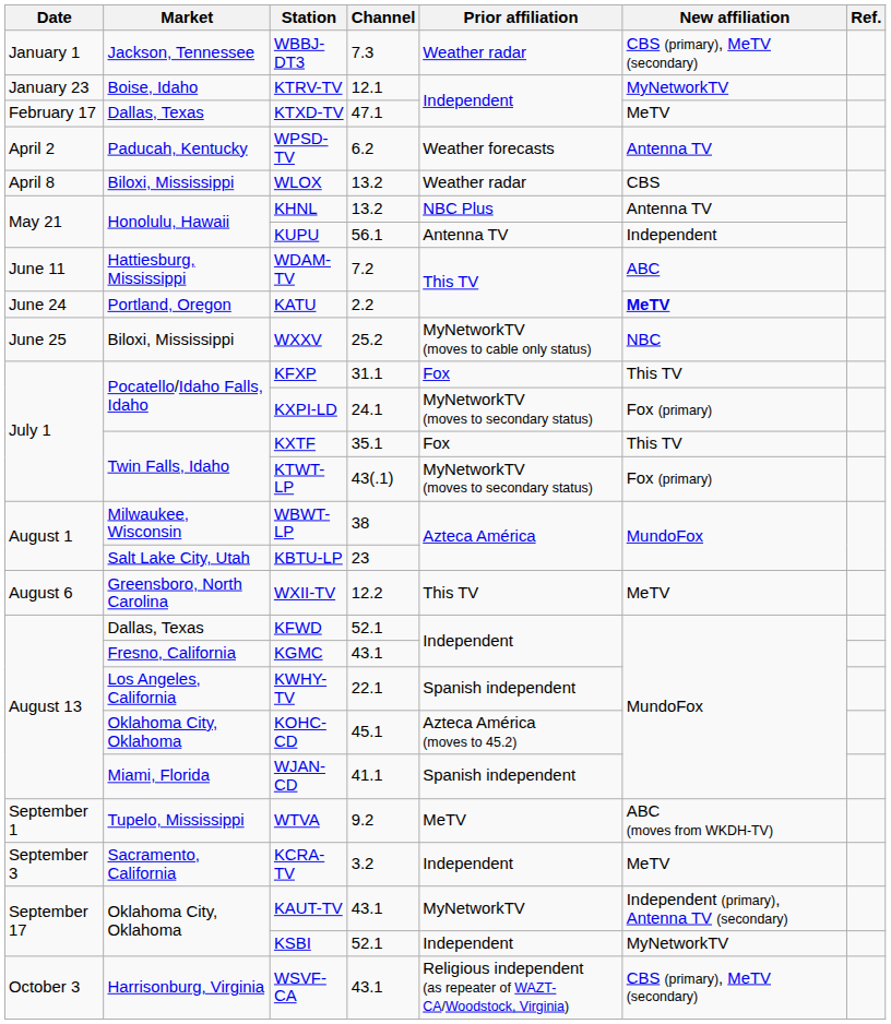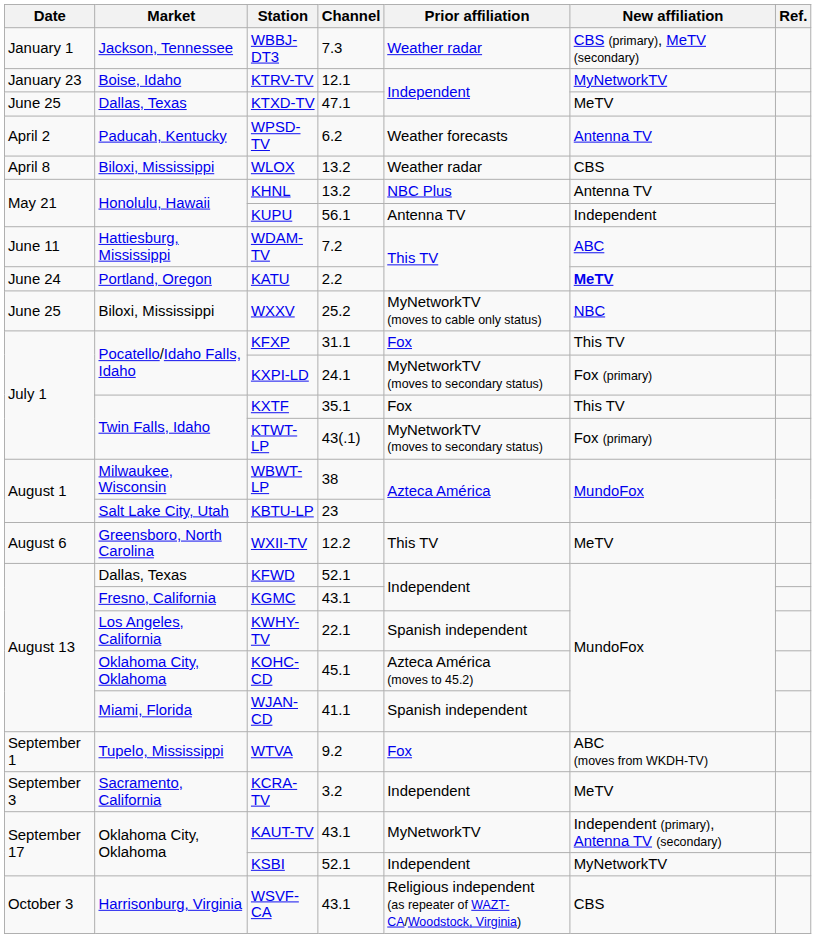KTXD-TV | Date: February 17 -> June 25
WTVA | Prior affiliation: MeTV -> Fox
WSVF-CA | New affiliation: CBS (primary), MeTV (secondary) -> CBS
